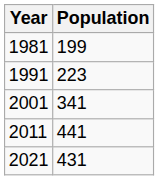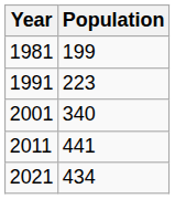2001 | Population: 341 -> 340
2021 | Population: 431 -> 434
